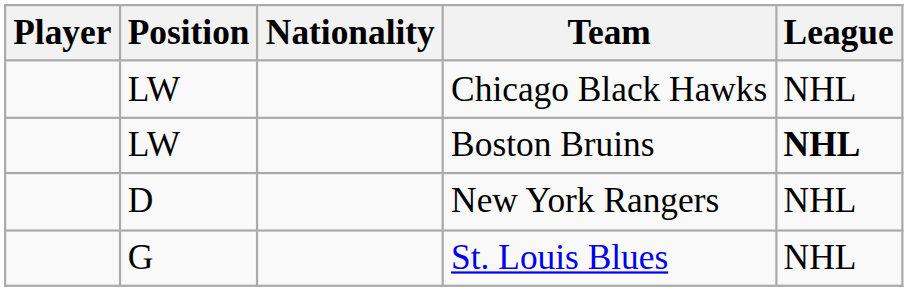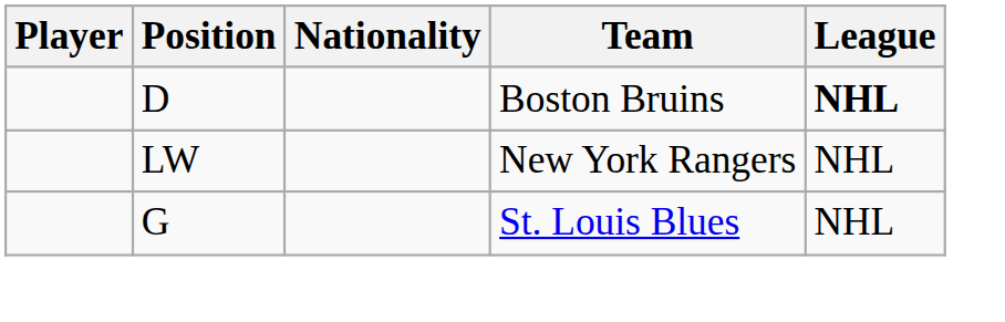- row: LW | Chicago Black Hawks | NHL
Boston Bruins | Position: LW -> D
New York Rangers | Position: D -> LW
